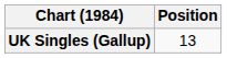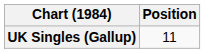UK Singles (Gallup) | Position: 13 -> 11
